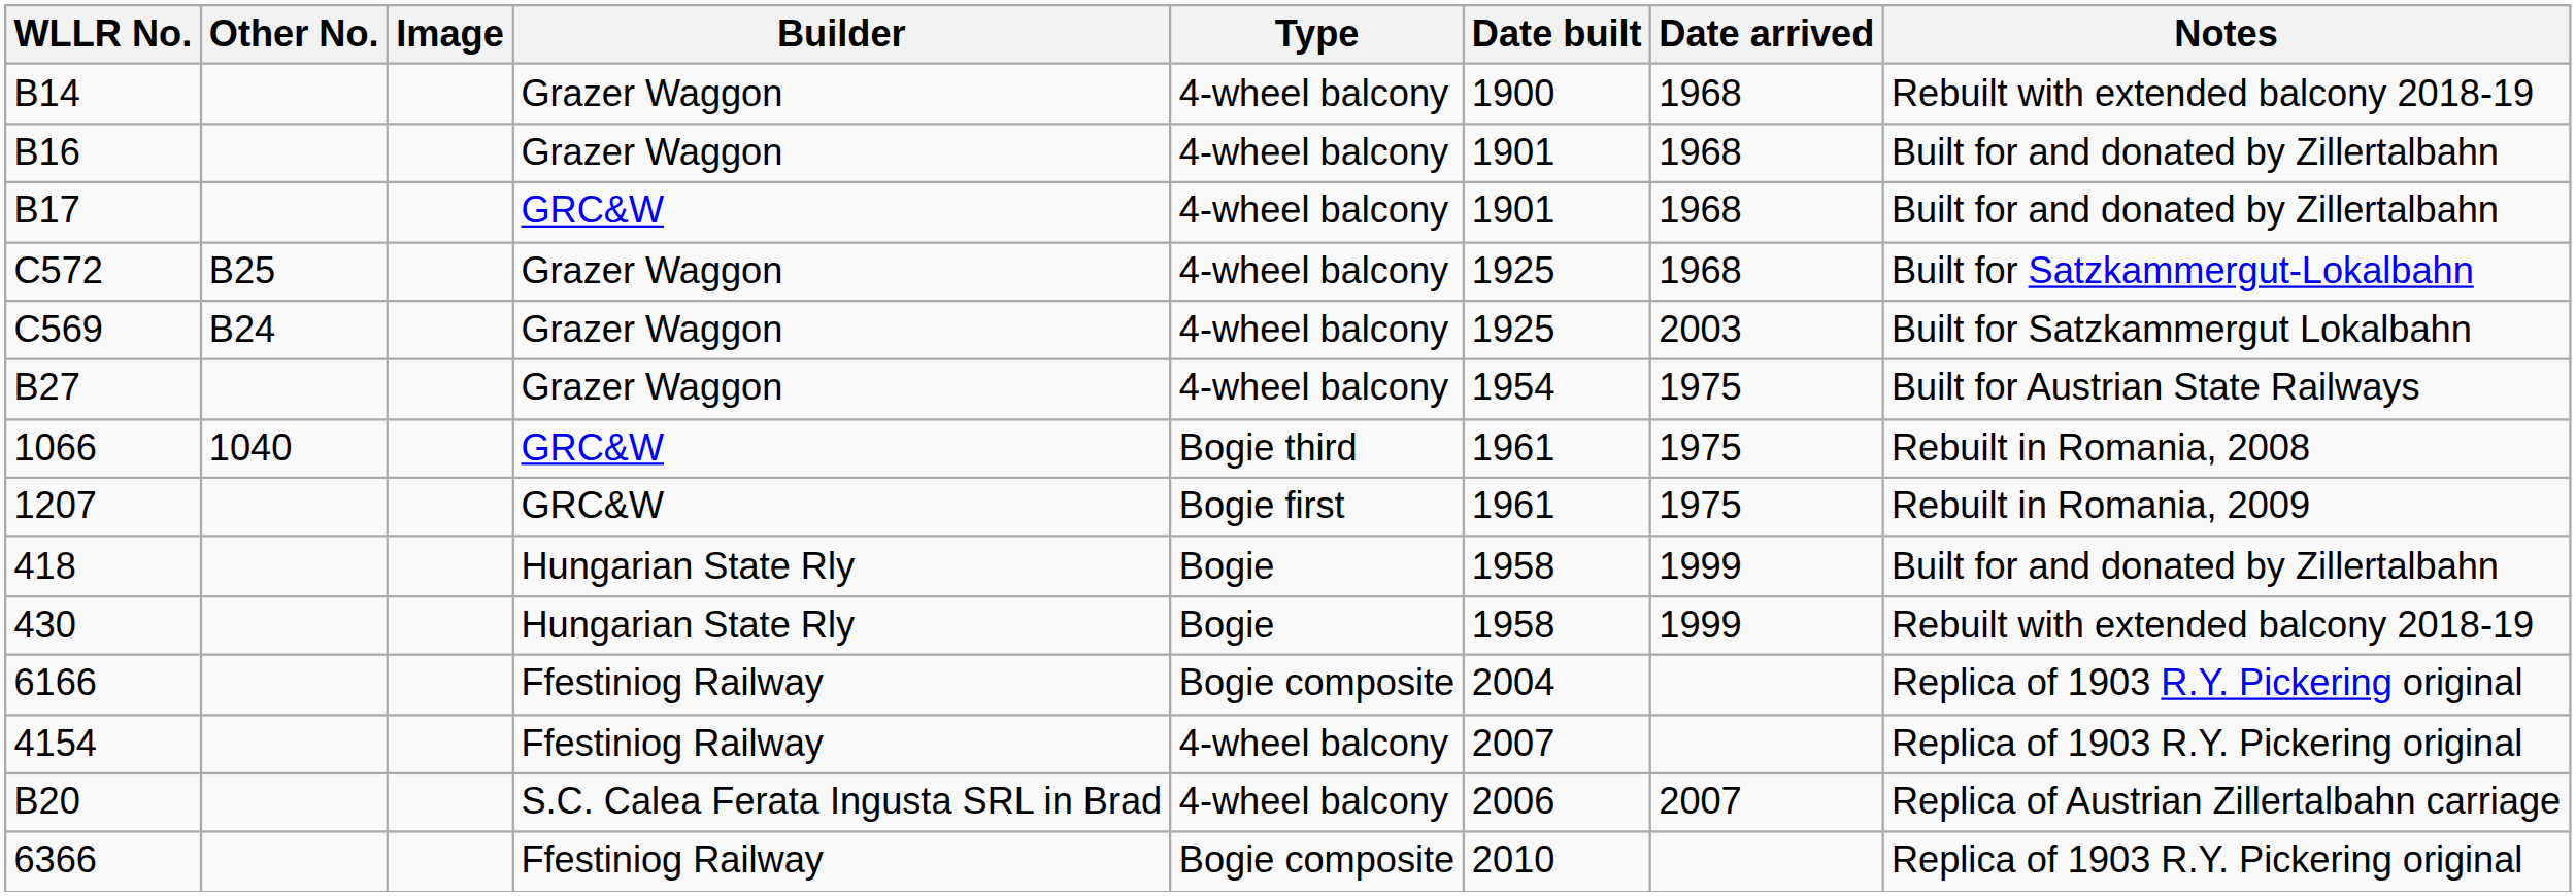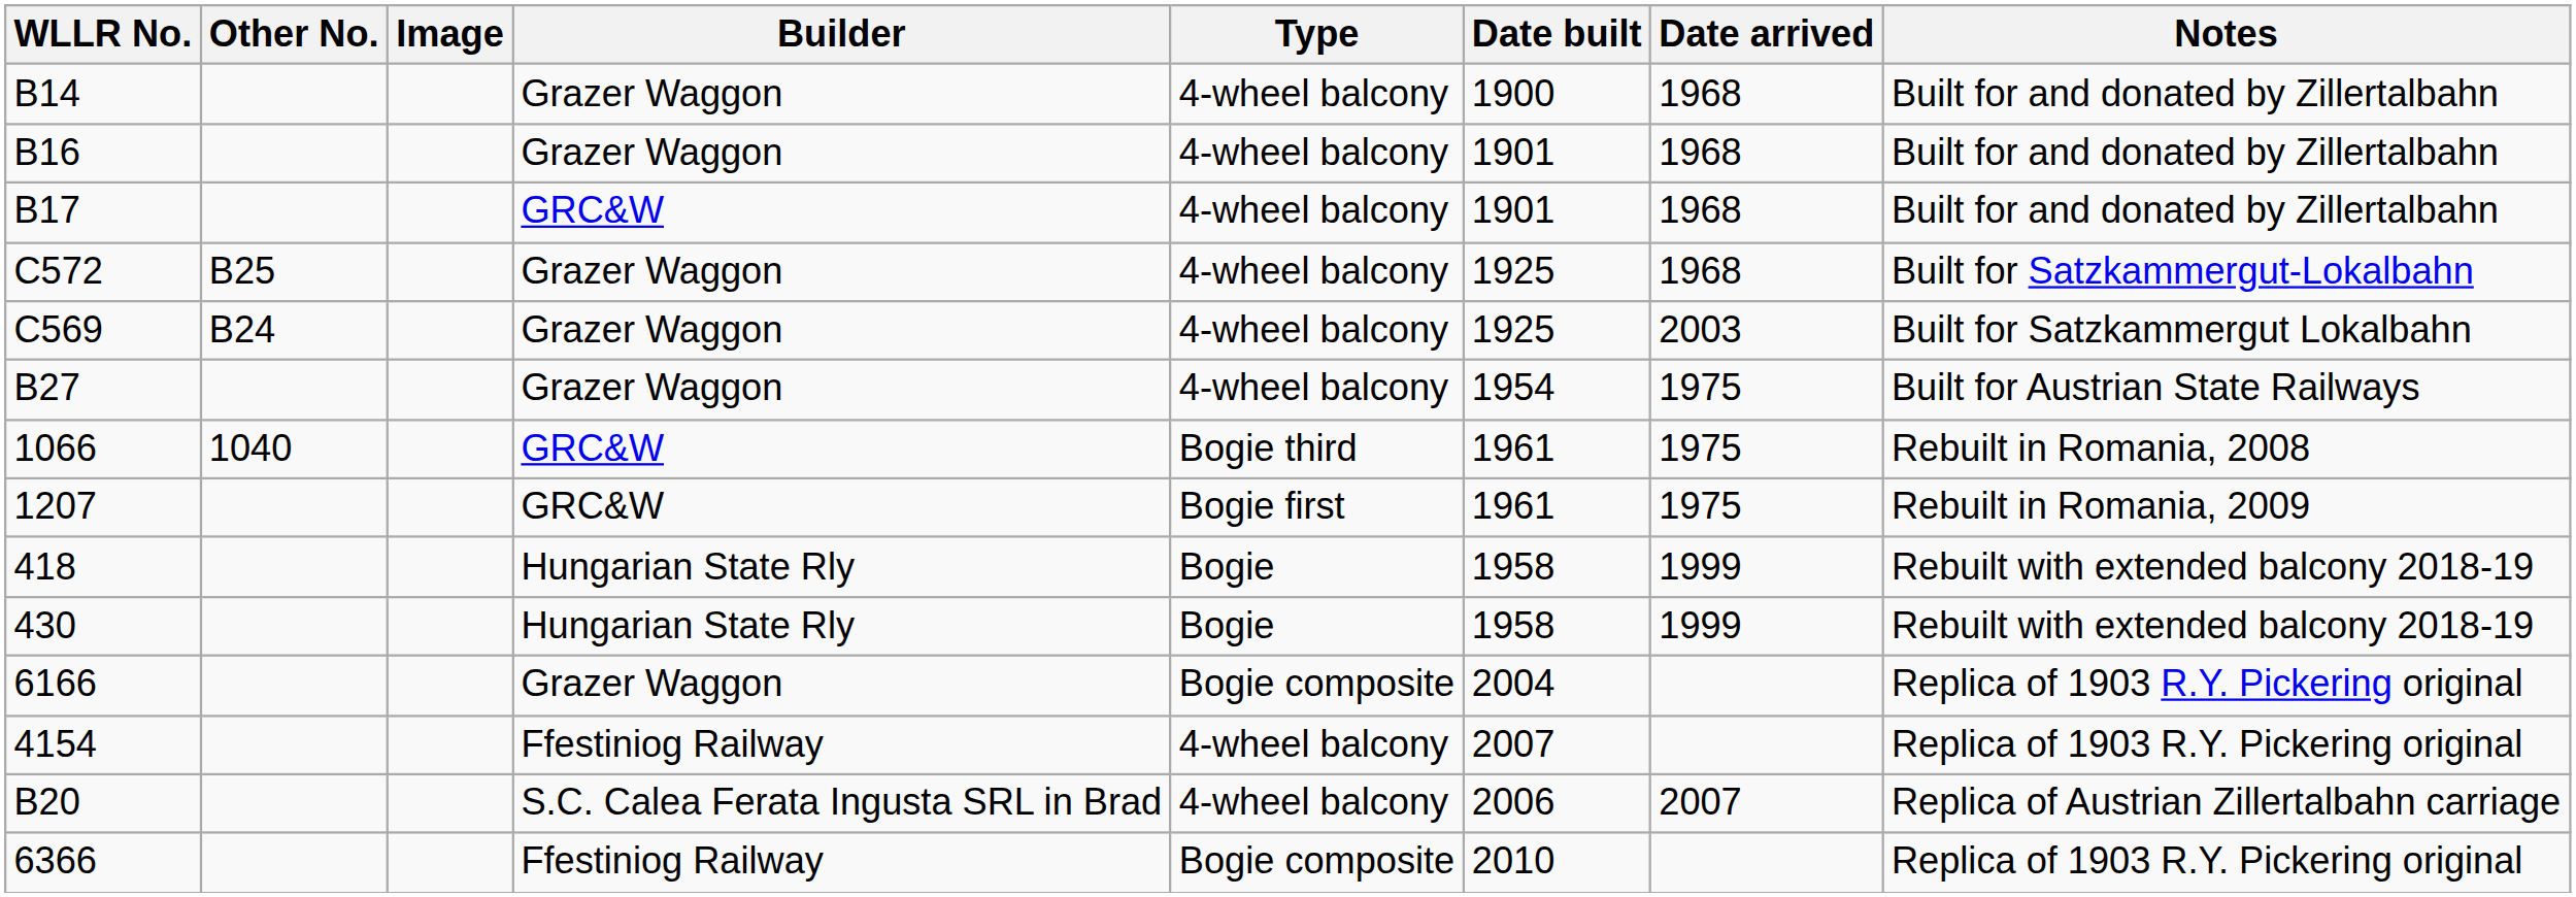B14 | Notes: Rebuilt with extended balcony 2018-19 -> Built for and donated by Zillertalbahn
418 | Notes: Built for and donated by Zillertalbahn -> Rebuilt with extended balcony 2018-19
6166 | Builder: Ffestiniog Railway -> Grazer Waggon
